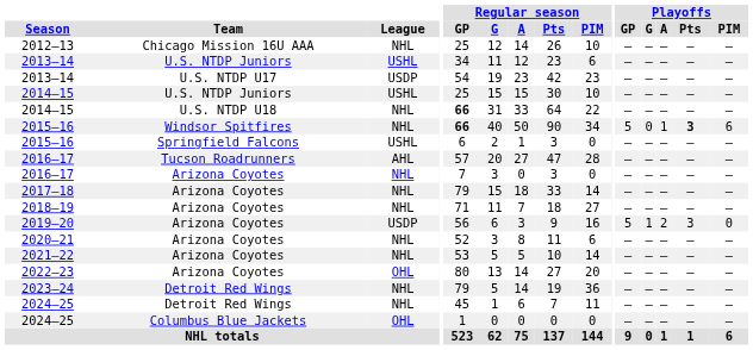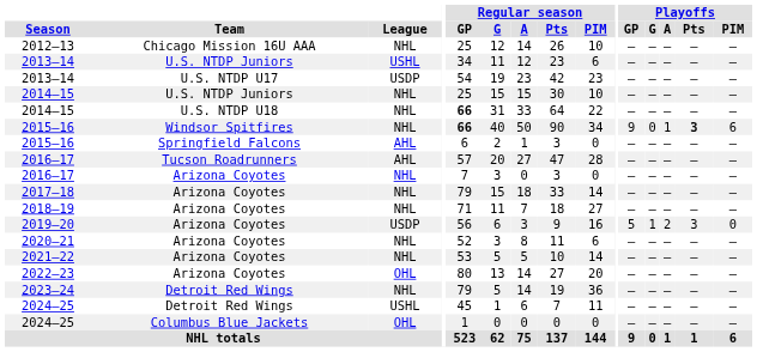2014–15 / U.S. NTDP Juniors | League: USHL -> NHL
2015–16 / Windsor Spitfires | Playoffs / GP: 5 -> 9
2015–16 / Springfield Falcons | League: USHL -> AHL
2024–25 / Detroit Red Wings | League: NHL -> USHL
